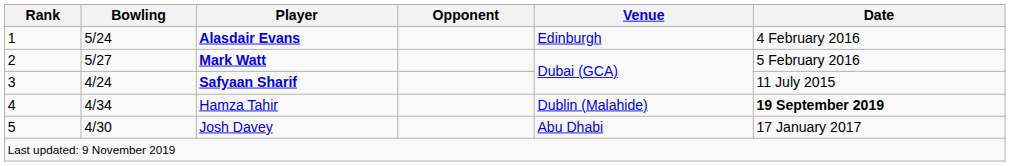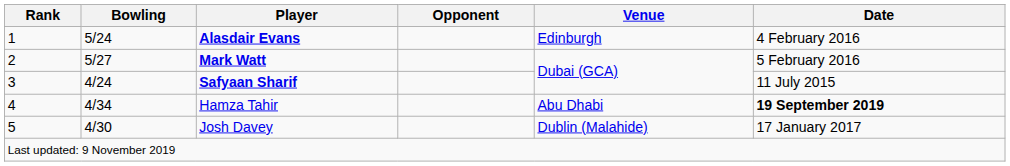Hamza Tahir | Venue: Dublin (Malahide) -> Abu Dhabi
Josh Davey | Venue: Abu Dhabi -> Dublin (Malahide)
